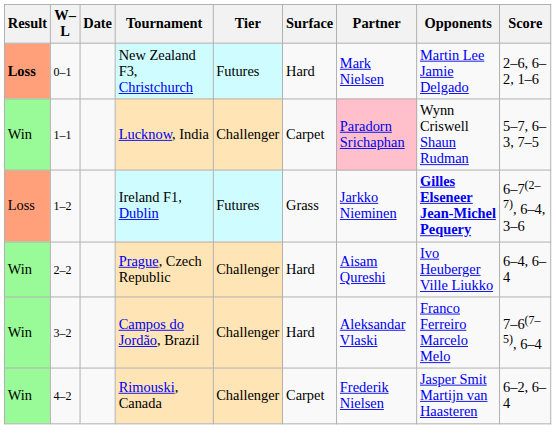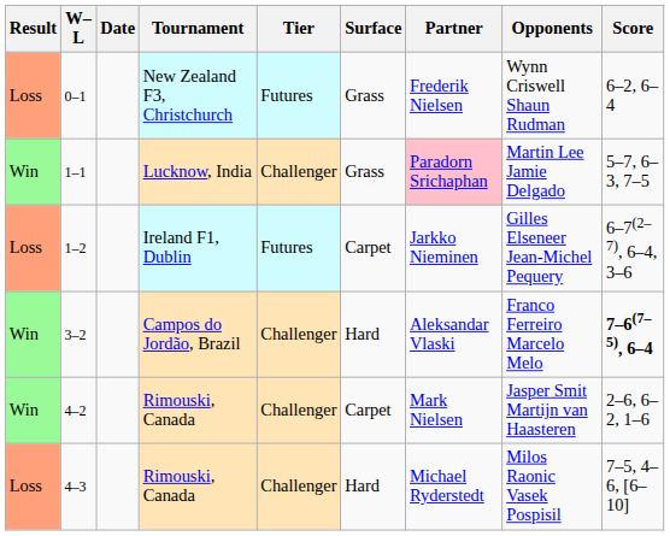0–1 | Result: bold -> normal
0–1 | Surface: Hard -> Grass
0–1 | Partner: Mark Nielsen -> Frederik Nielsen
0–1 | Opponents: Martin Lee Jamie Delgado -> Wynn Criswell Shaun Rudman
0–1 | Score: 2–6, 6–2, 1–6 -> 6–2, 6–4
1–1 | Surface: Carpet -> Grass
1–1 | Opponents: Wynn Criswell Shaun Rudman -> Martin Lee Jamie Delgado
1–2 | Surface: Grass -> Carpet
1–2 | Opponents: bold -> normal
- row: Win | 2–2 | Prague, Czech Republic | Challenger | Hard | Aisam Qureshi | Ivo Heuberger Ville Liukko | 6–4, 6–4
3–2 | Score: normal -> bold
4–2 | Partner: Frederik Nielsen -> Mark Nielsen
4–2 | Score: 6–2, 6–4 -> 2–6, 6–2, 1–6
+ row: Loss | 4–3 | Rimouski, Canada | Challenger | Hard | Michael Ryderstedt | Milos Raonic Vasek Pospisil | 7–5, 4–6, [6–10]
